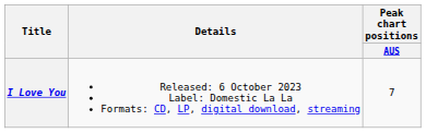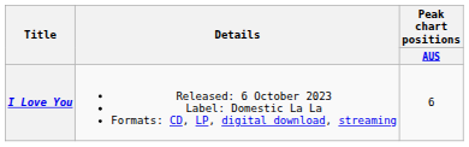I Love You | Peak chart positions / AUS: 7 -> 6
